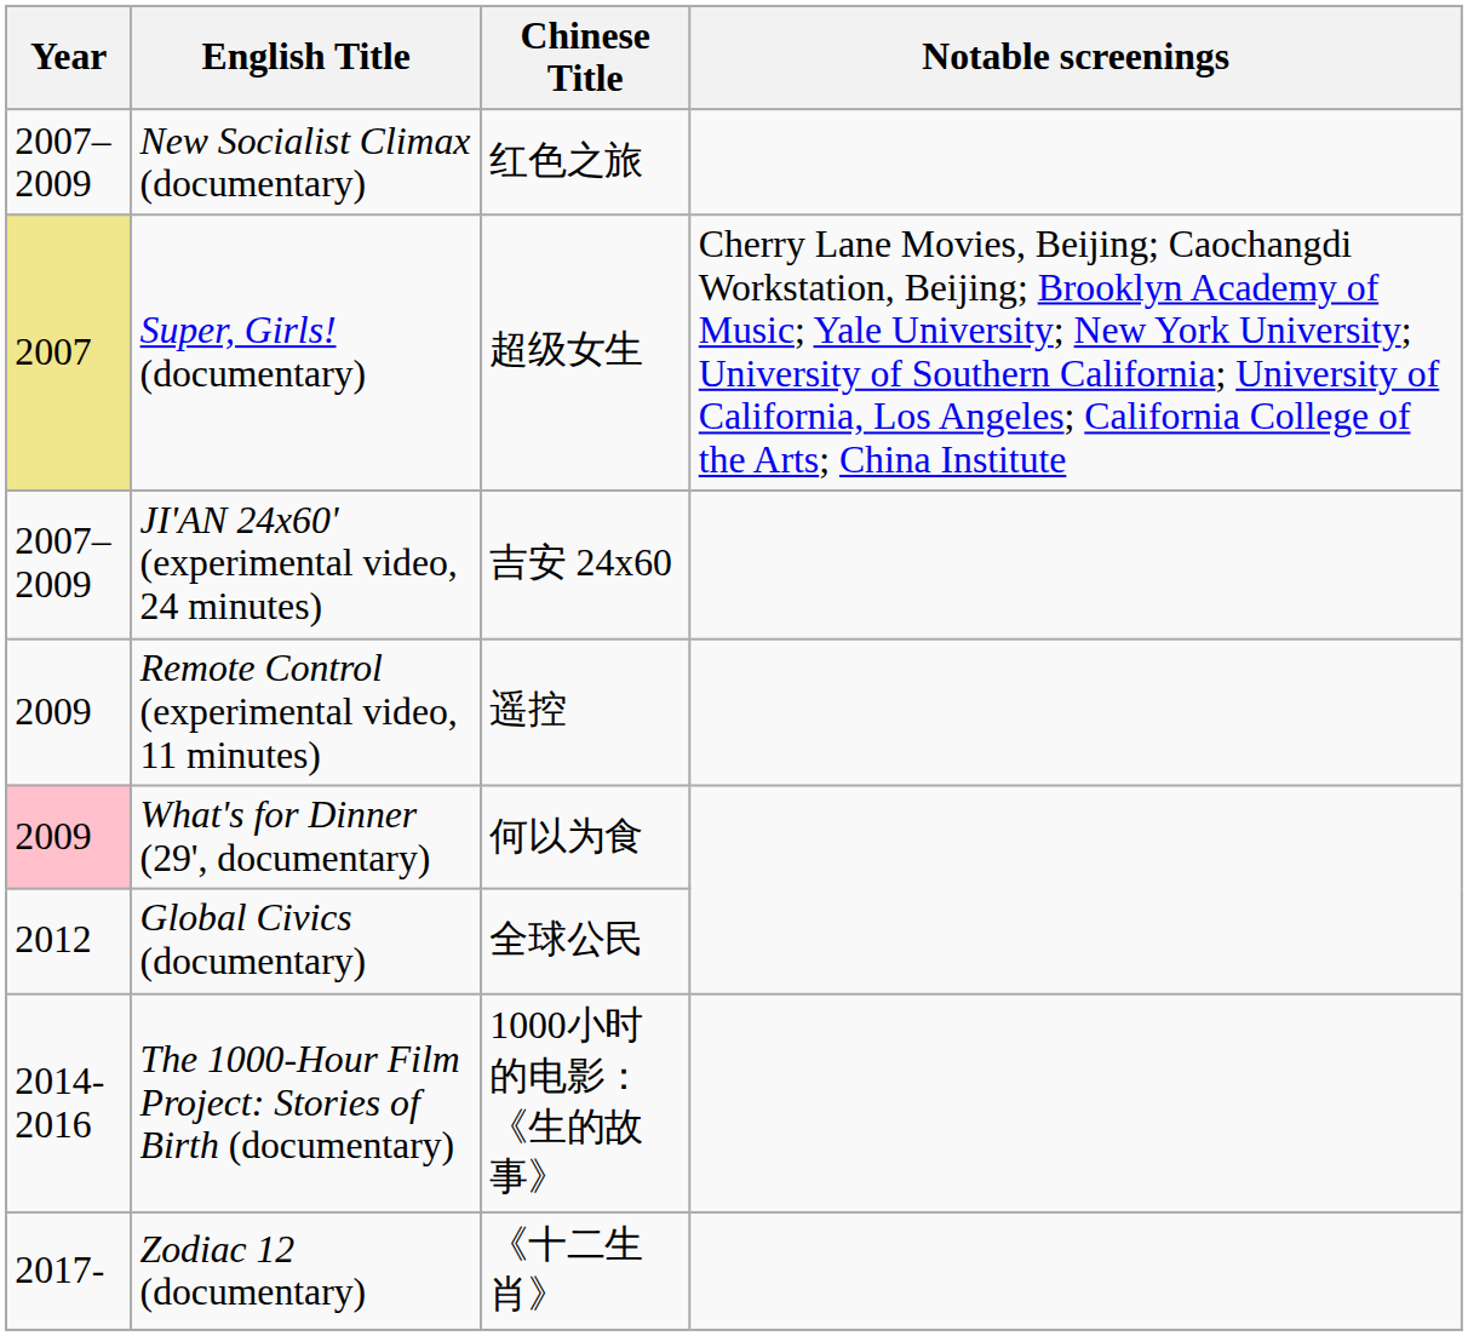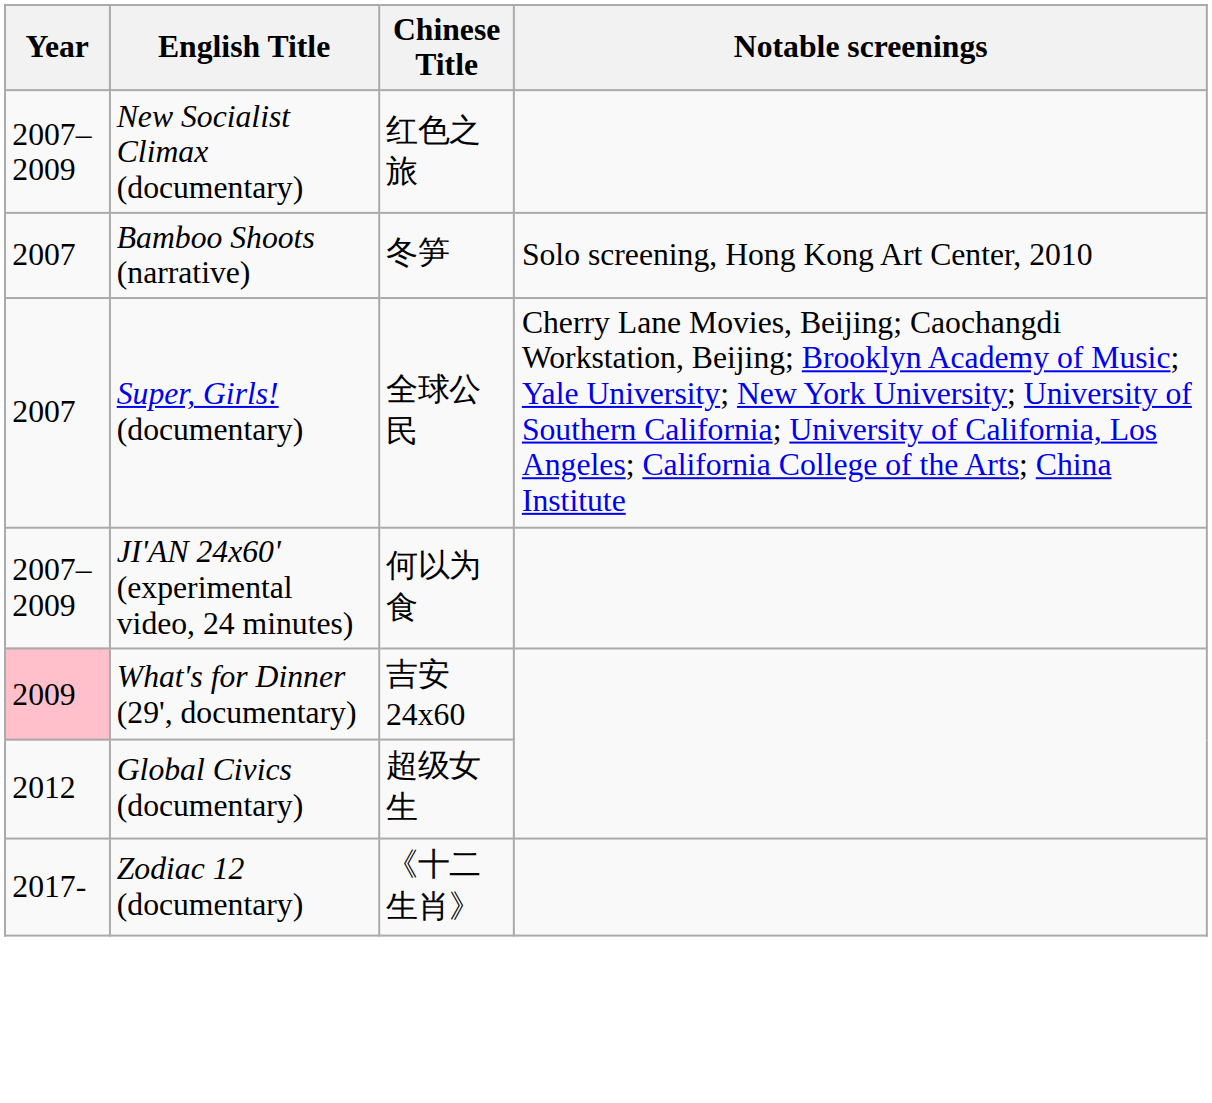+ row: 2007 | Bamboo Shoots (narrative) | 冬笋 | Solo screening, Hong Kong Art Center, 2010
Super, Girls! (documentary) | Year: khaki background -> no background
Super, Girls! (documentary) | Chinese Title: 超级女生 -> 全球公民
JI'AN 24x60' (experimental video, 24 minutes) | Chinese Title: 吉安 24x60 -> 何以为食
- row: 2009 | Remote Control (experimental video, 11 minutes) | 遥控
What's for Dinner (29', documentary) | Chinese Title: 何以为食 -> 吉安 24x60
Global Civics (documentary) | Chinese Title: 全球公民 -> 超级女生
- row: 2014-2016 | The 1000-Hour Film Project: Stories of Birth (documentary) | 1000小时的电影：《生的故事》
